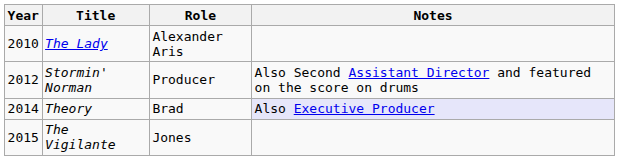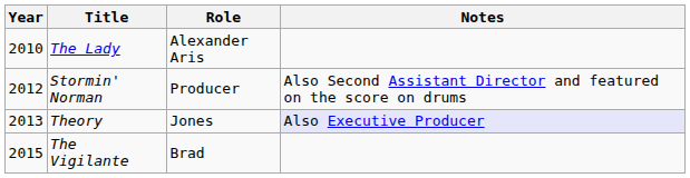Theory | Year: 2014 -> 2013
Theory | Role: Brad -> Jones
The Vigilante | Role: Jones -> Brad
